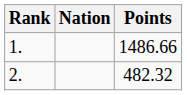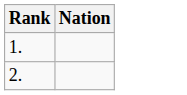- column: Points | 1486.66 | 482.32
